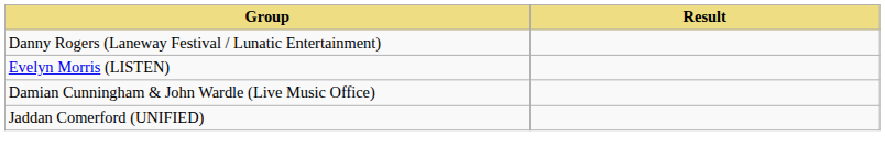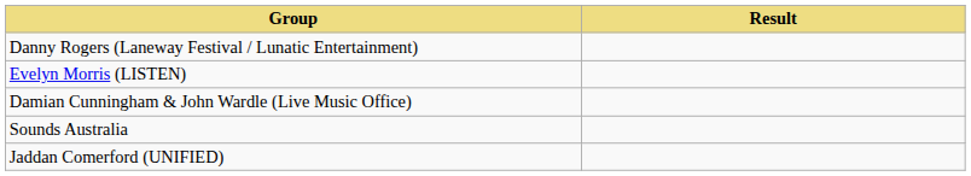+ row: Sounds Australia
